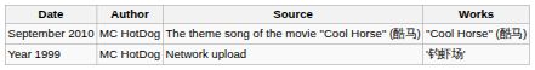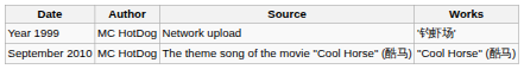rows swapped: Year 1999 <-> September 2010
